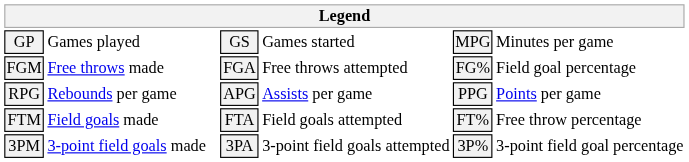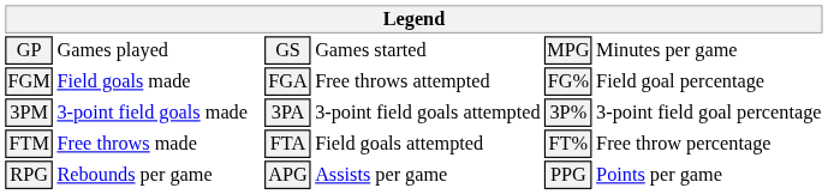FGM | column 2: Free throws made -> Field goals made
rows swapped: 3PM <-> RPG
FTM | column 2: Field goals made -> Free throws made
